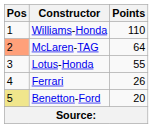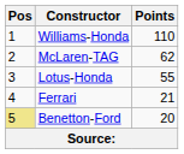McLaren-TAG | Pos: lightsalmon background -> no background
McLaren-TAG | Points: 64 -> 62
Ferrari | Points: 26 -> 21
